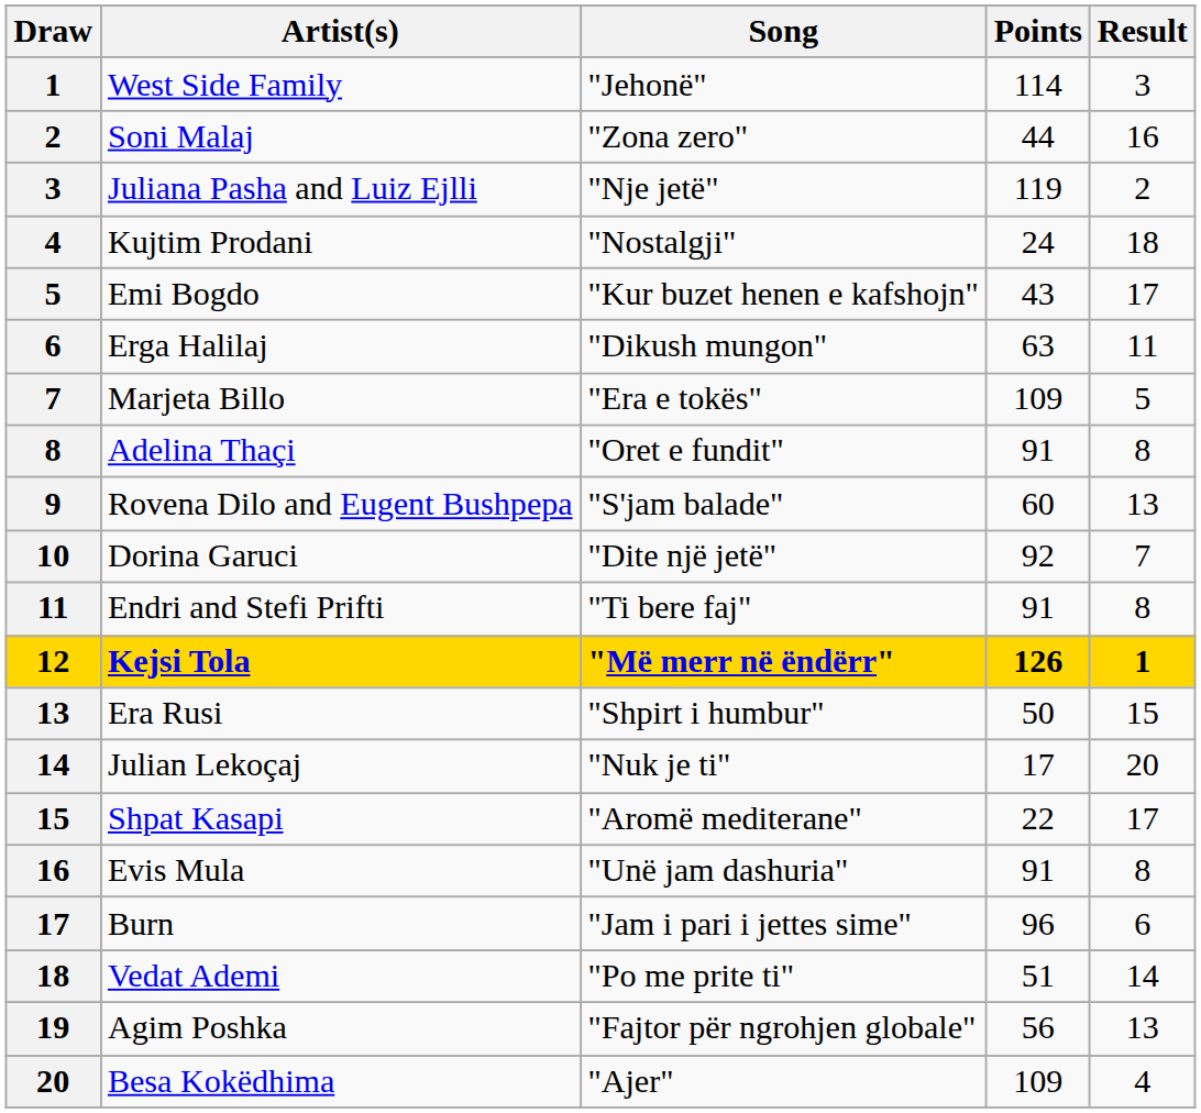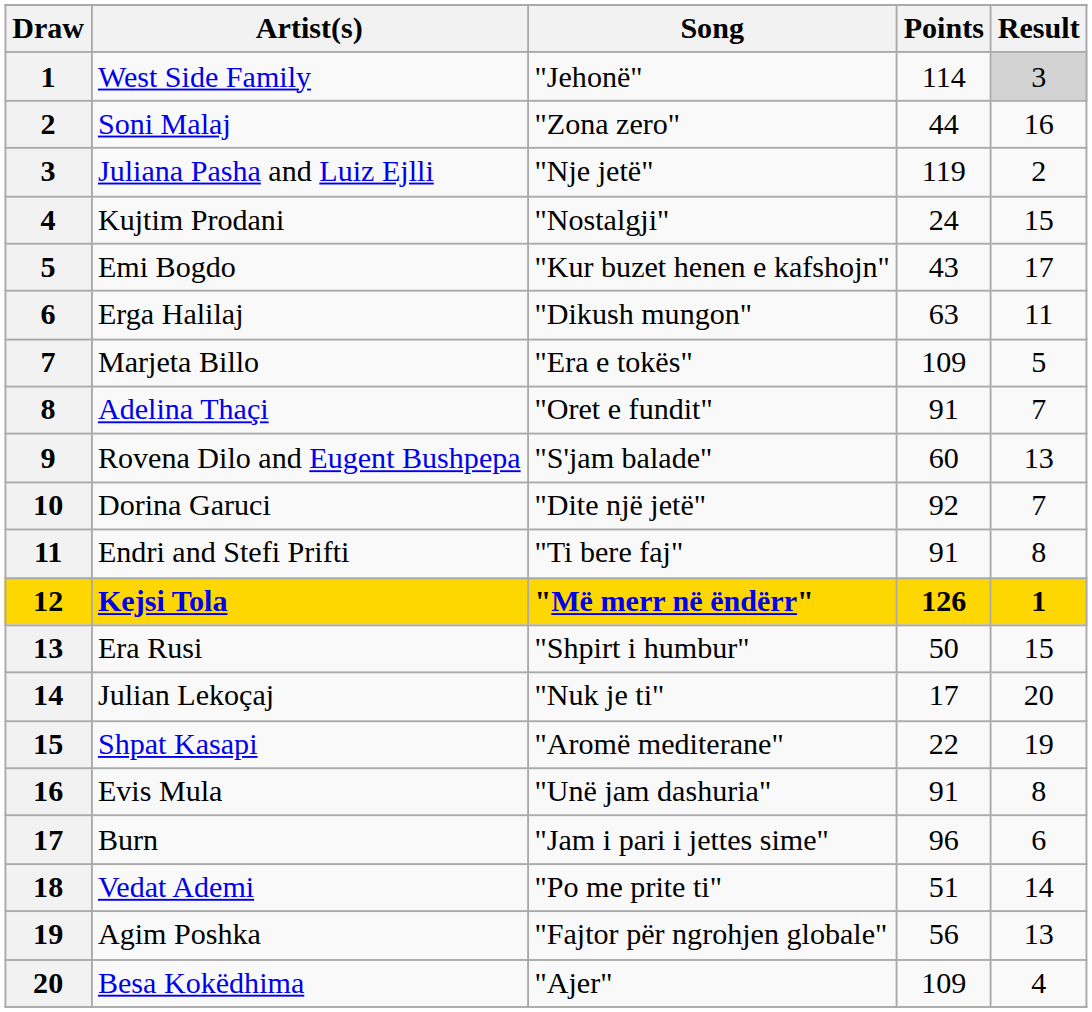West Side Family | Result: no background -> lightgrey background
Kujtim Prodani | Result: 18 -> 15
Adelina Thaçi | Result: 8 -> 7
Shpat Kasapi | Result: 17 -> 19
